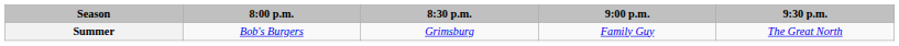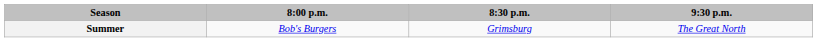- column: 9:00 p.m. | Family Guy
